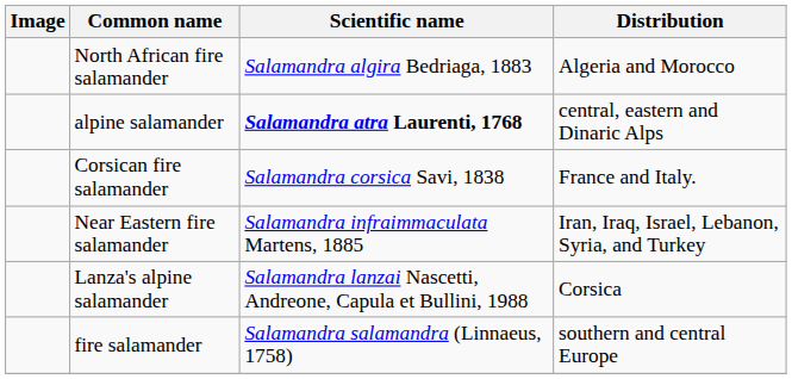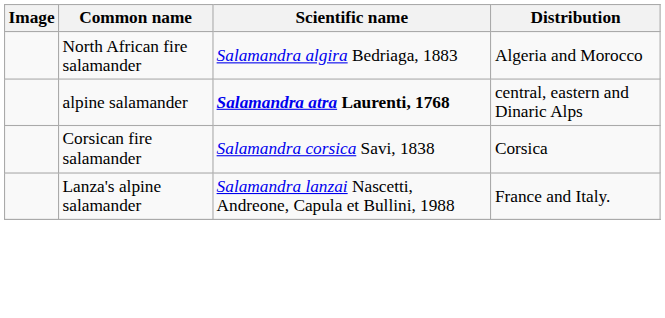Corsican fire salamander | Distribution: France and Italy. -> Corsica
- row: Near Eastern fire salamander | Salamandra infraimmaculata Martens, 1885 | Iran, Iraq, Israel, Lebanon, Syria, and Turkey
Lanza's alpine salamander | Distribution: Corsica -> France and Italy.
- row: fire salamander | Salamandra salamandra (Linnaeus, 1758) | southern and central Europe
